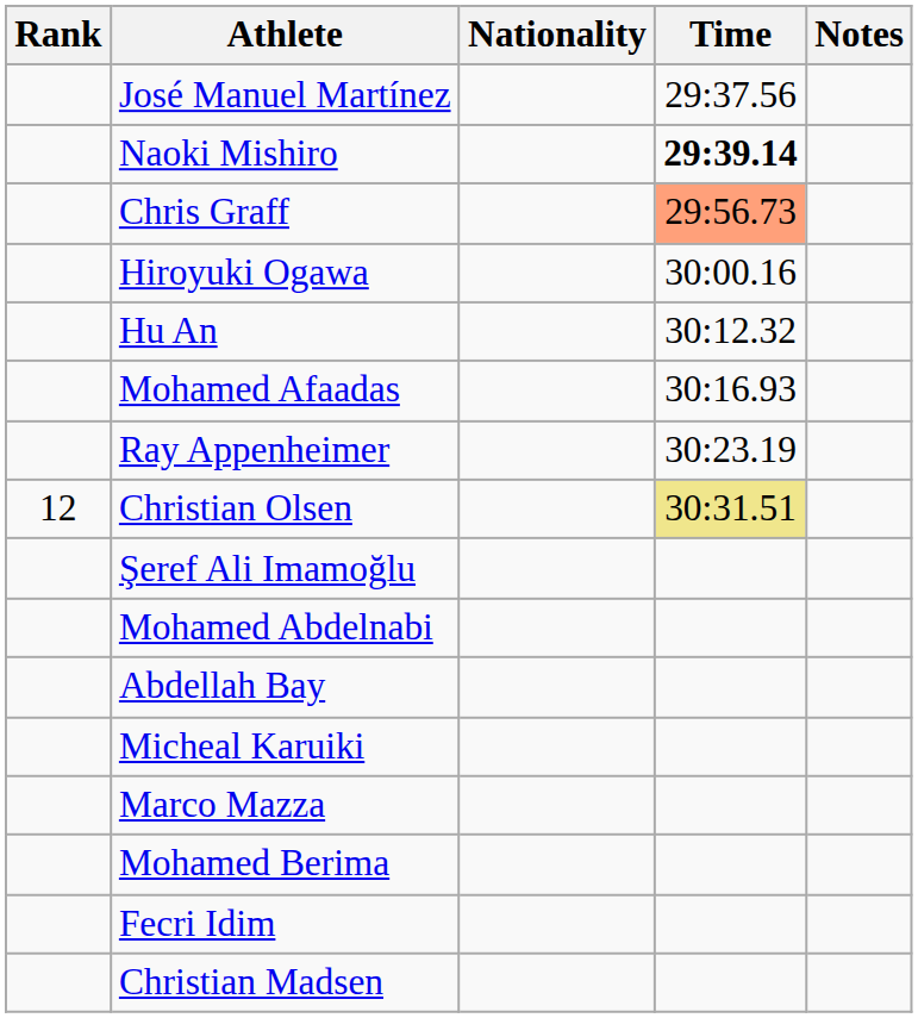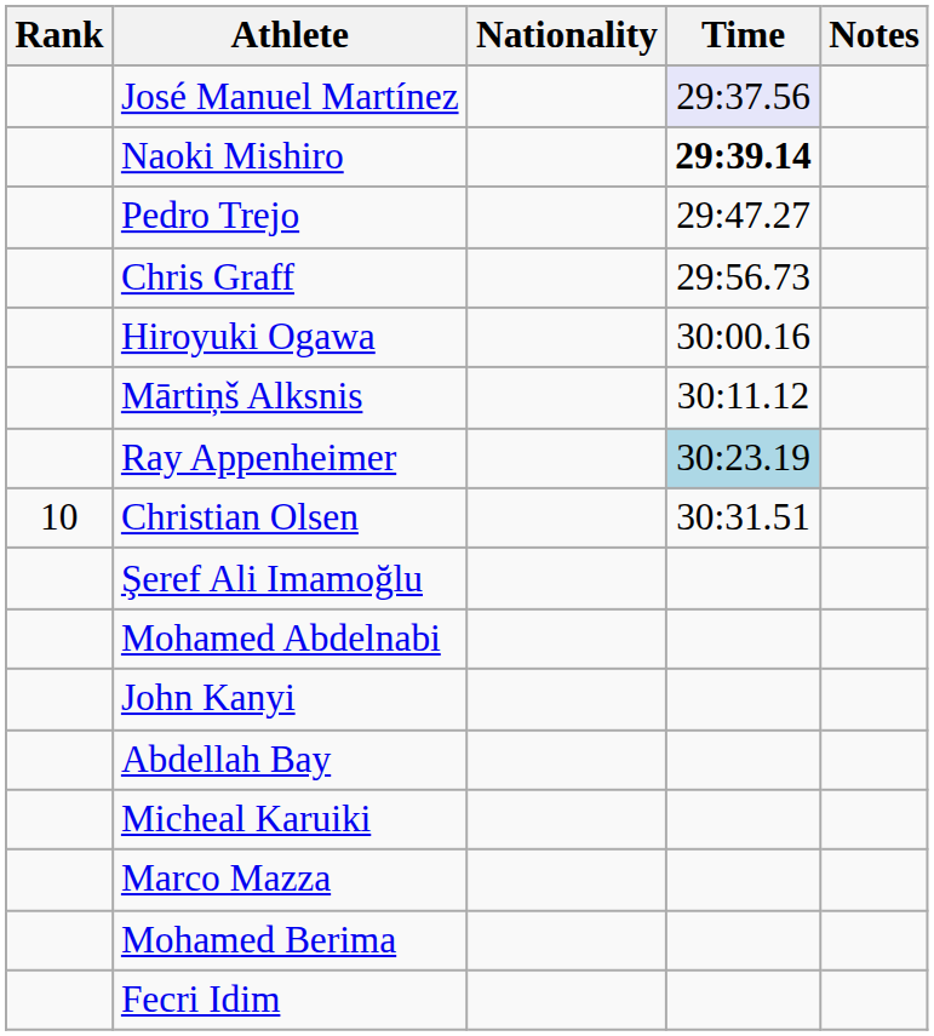José Manuel Martínez | Time: no background -> lavender background
+ row: Pedro Trejo | 29:47.27
Chris Graff | Time: lightsalmon background -> no background
+ row: Mārtiņš Alksnis | 30:11.12
- row: Hu An | 30:12.32
- row: Mohamed Afaadas | 30:16.93
Ray Appenheimer | Time: no background -> lightblue background
Christian Olsen | Rank: 12 -> 10
Christian Olsen | Time: khaki background -> no background
+ row: John Kanyi
- row: Christian Madsen
